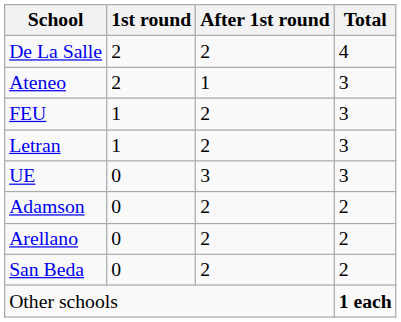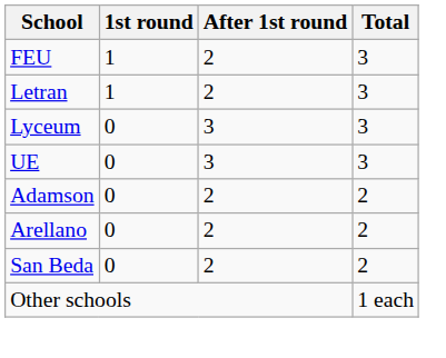- row: De La Salle | 2 | 2 | 4
- row: Ateneo | 2 | 1 | 3
+ row: Lyceum | 0 | 3 | 3
Other schools | Total: bold -> normal
